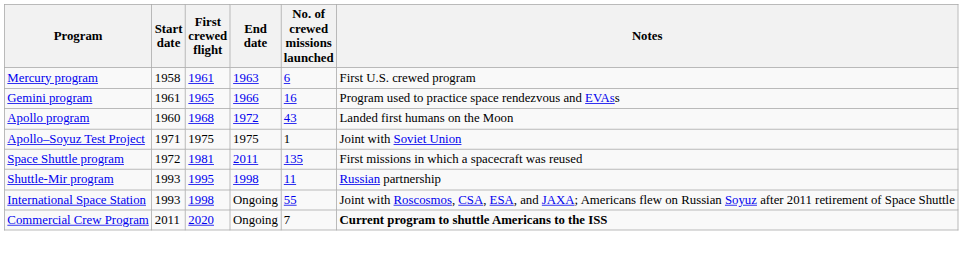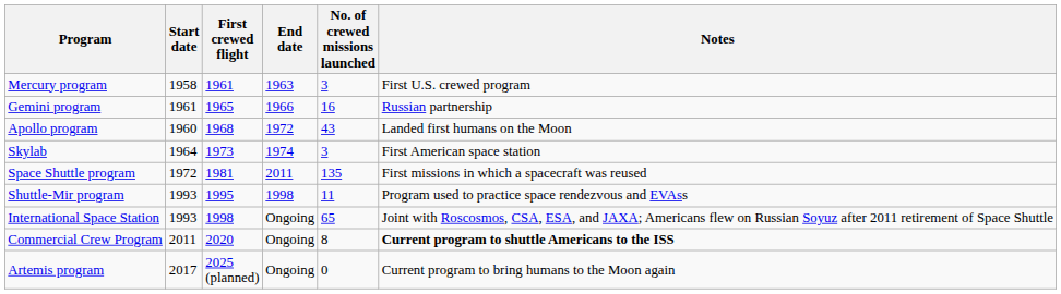Mercury program | No. of crewed missions launched: 6 -> 3
Gemini program | Notes: Program used to practice space rendezvous and EVAss -> Russian partnership
+ row: Skylab | 1964 | 1973 | 1974 | 3 | First American space station
- row: Apollo–Soyuz Test Project | 1971 | 1975 | 1975 | 1 | Joint with Soviet Union
Shuttle-Mir program | Notes: Russian partnership -> Program used to practice space rendezvous and EVAss
International Space Station | No. of crewed missions launched: 55 -> 65
Commercial Crew Program | No. of crewed missions launched: 7 -> 8
+ row: Artemis program | 2017 | 2025 (planned) | Ongoing | 0 | Current program to bring humans to the Moon again
